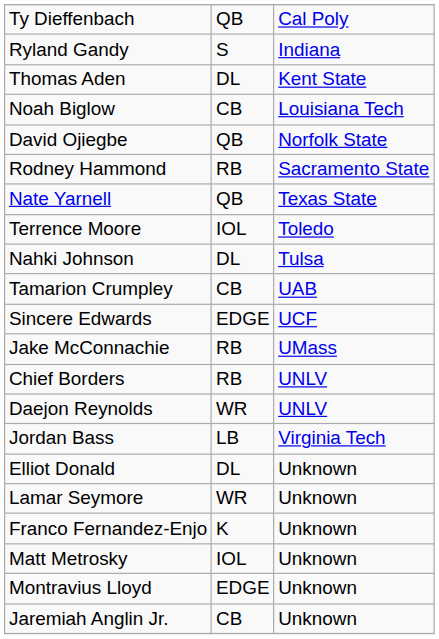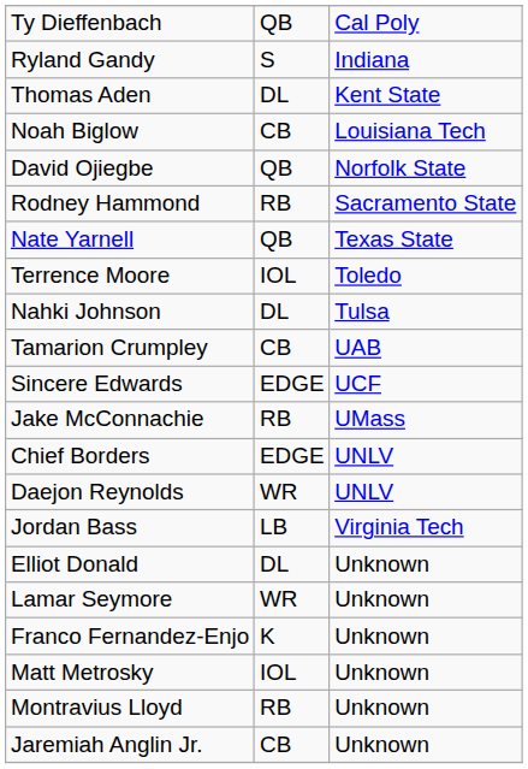Chief Borders | column 2: RB -> EDGE
Montravius Lloyd | column 2: EDGE -> RB
